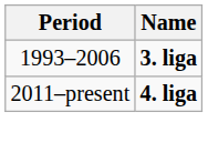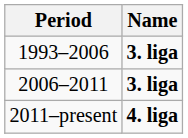+ row: 2006–2011 | 3. liga
